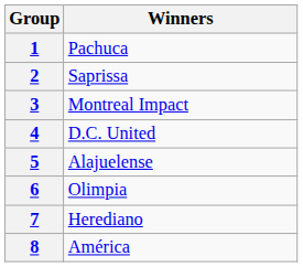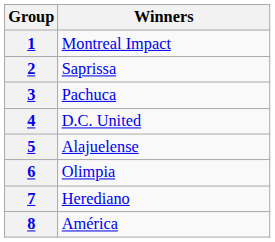1 | Winners: Pachuca -> Montreal Impact
3 | Winners: Montreal Impact -> Pachuca
